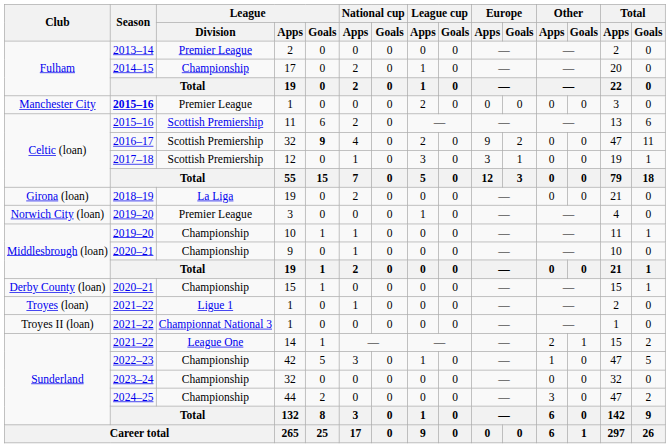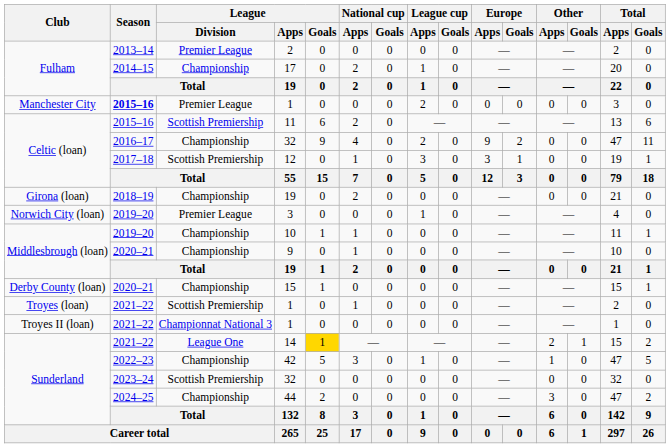Celtic (loan) / 32 | League / Division: Scottish Premiership -> Championship
Celtic (loan) / 32 | League / Goals: bold -> normal
Girona (loan) / 19 | League / Division: La Liga -> Championship
Troyes (loan) / 1 | League / Division: Ligue 1 -> Scottish Premiership
14 | League / Goals: no background -> gold background
Sunderland / 32 | League / Division: Championship -> Scottish Premiership
